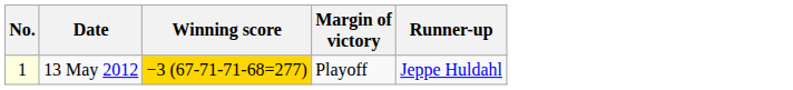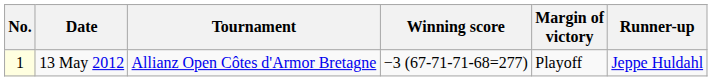+ column: Tournament | Allianz Open Côtes d'Armor Bretagne
13 May 2012 | Winning score: gold background -> no background
